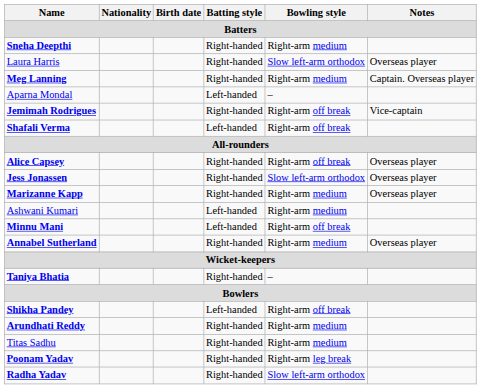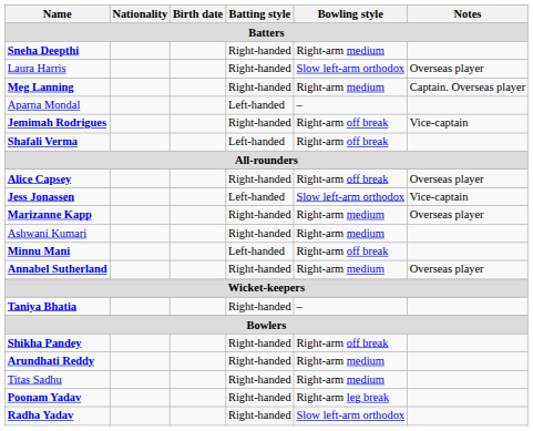Jess Jonassen | Batting style: Right-handed -> Left-handed
Jess Jonassen | Notes: Overseas player -> Vice-captain
Ashwani Kumari | Batting style: Left-handed -> Right-handed
Shikha Pandey | Batting style: Left-handed -> Right-handed
